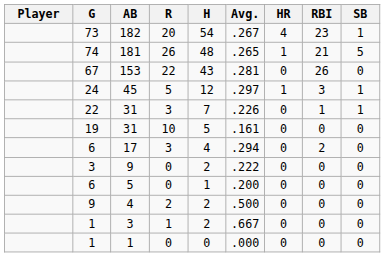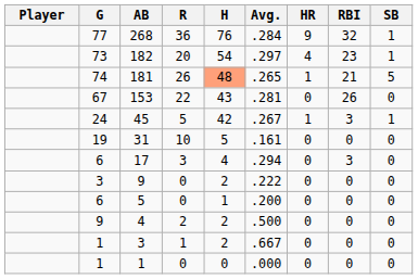+ row: 77 | 268 | 36 | 76 | .284 | 9 | 32 | 1
182 | Avg.: .267 -> .297
181 | H: no background -> lightsalmon background
45 | H: 12 -> 42
45 | Avg.: .297 -> .267
- row: 22 | 31 | 3 | 7 | .226 | 0 | 1 | 1
17 | RBI: 2 -> 3
